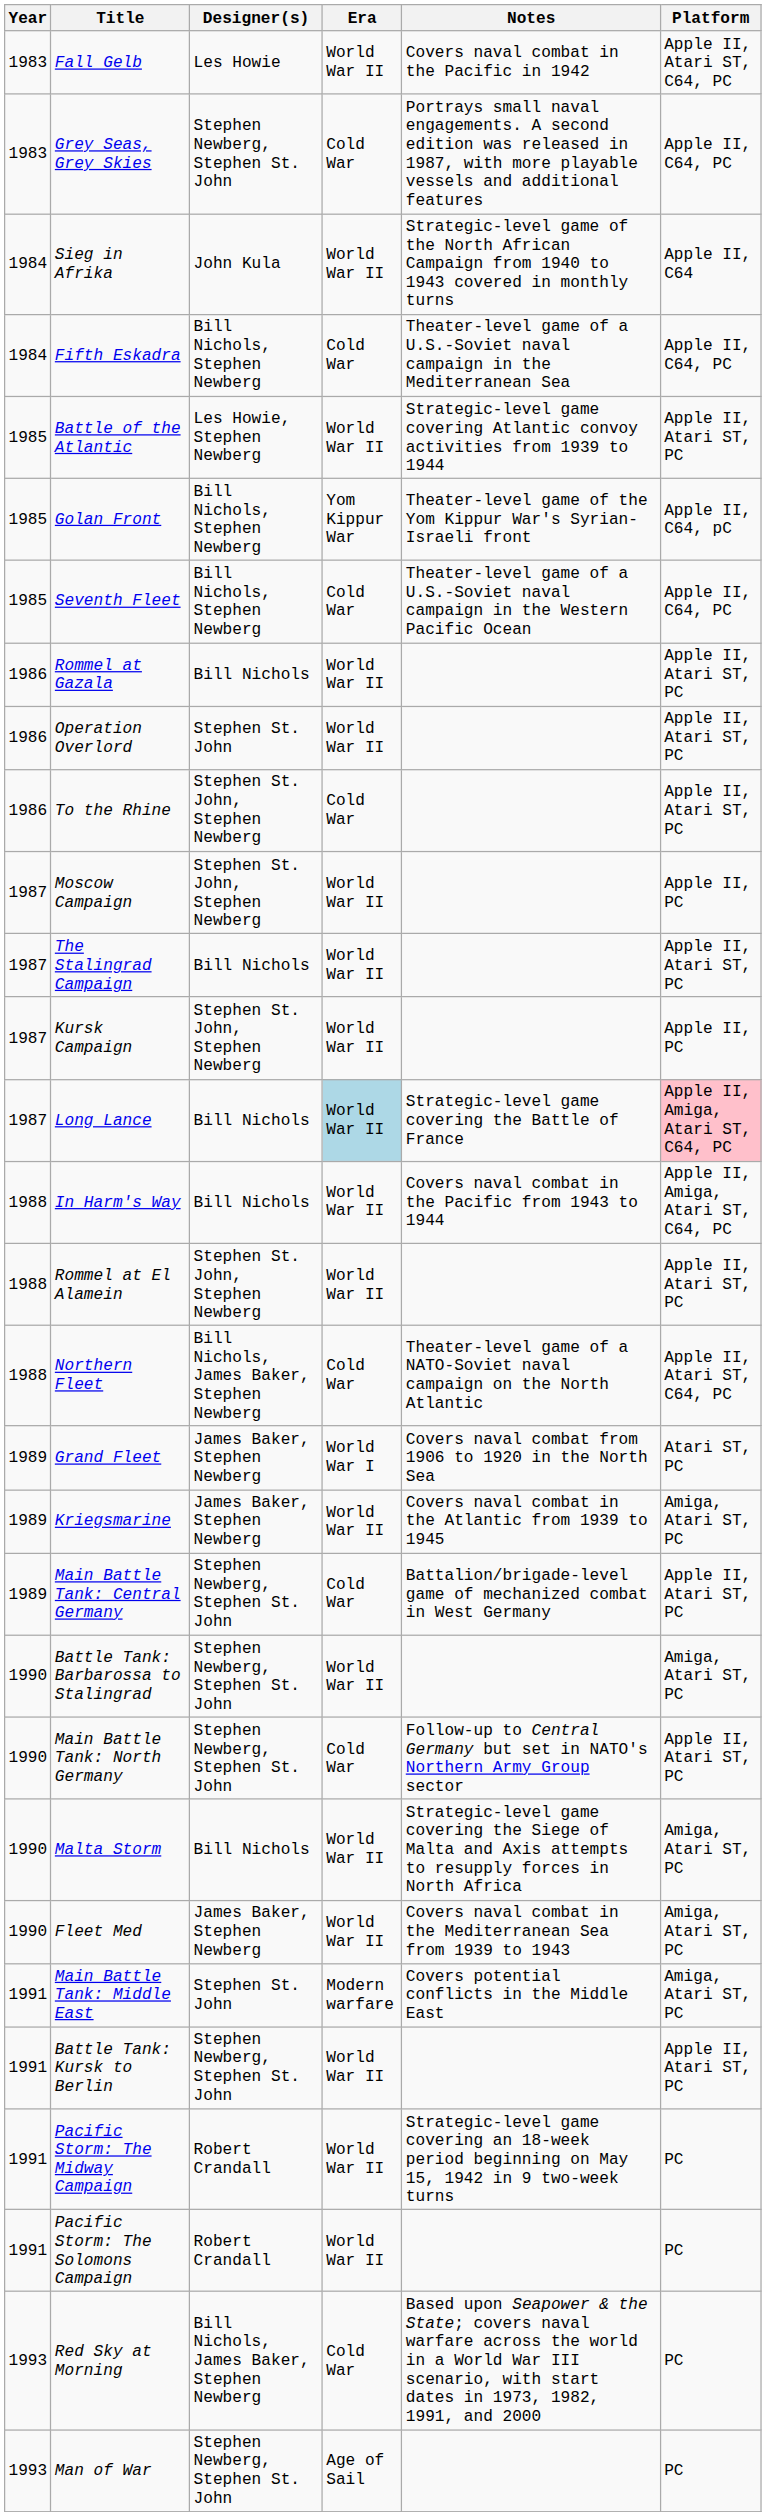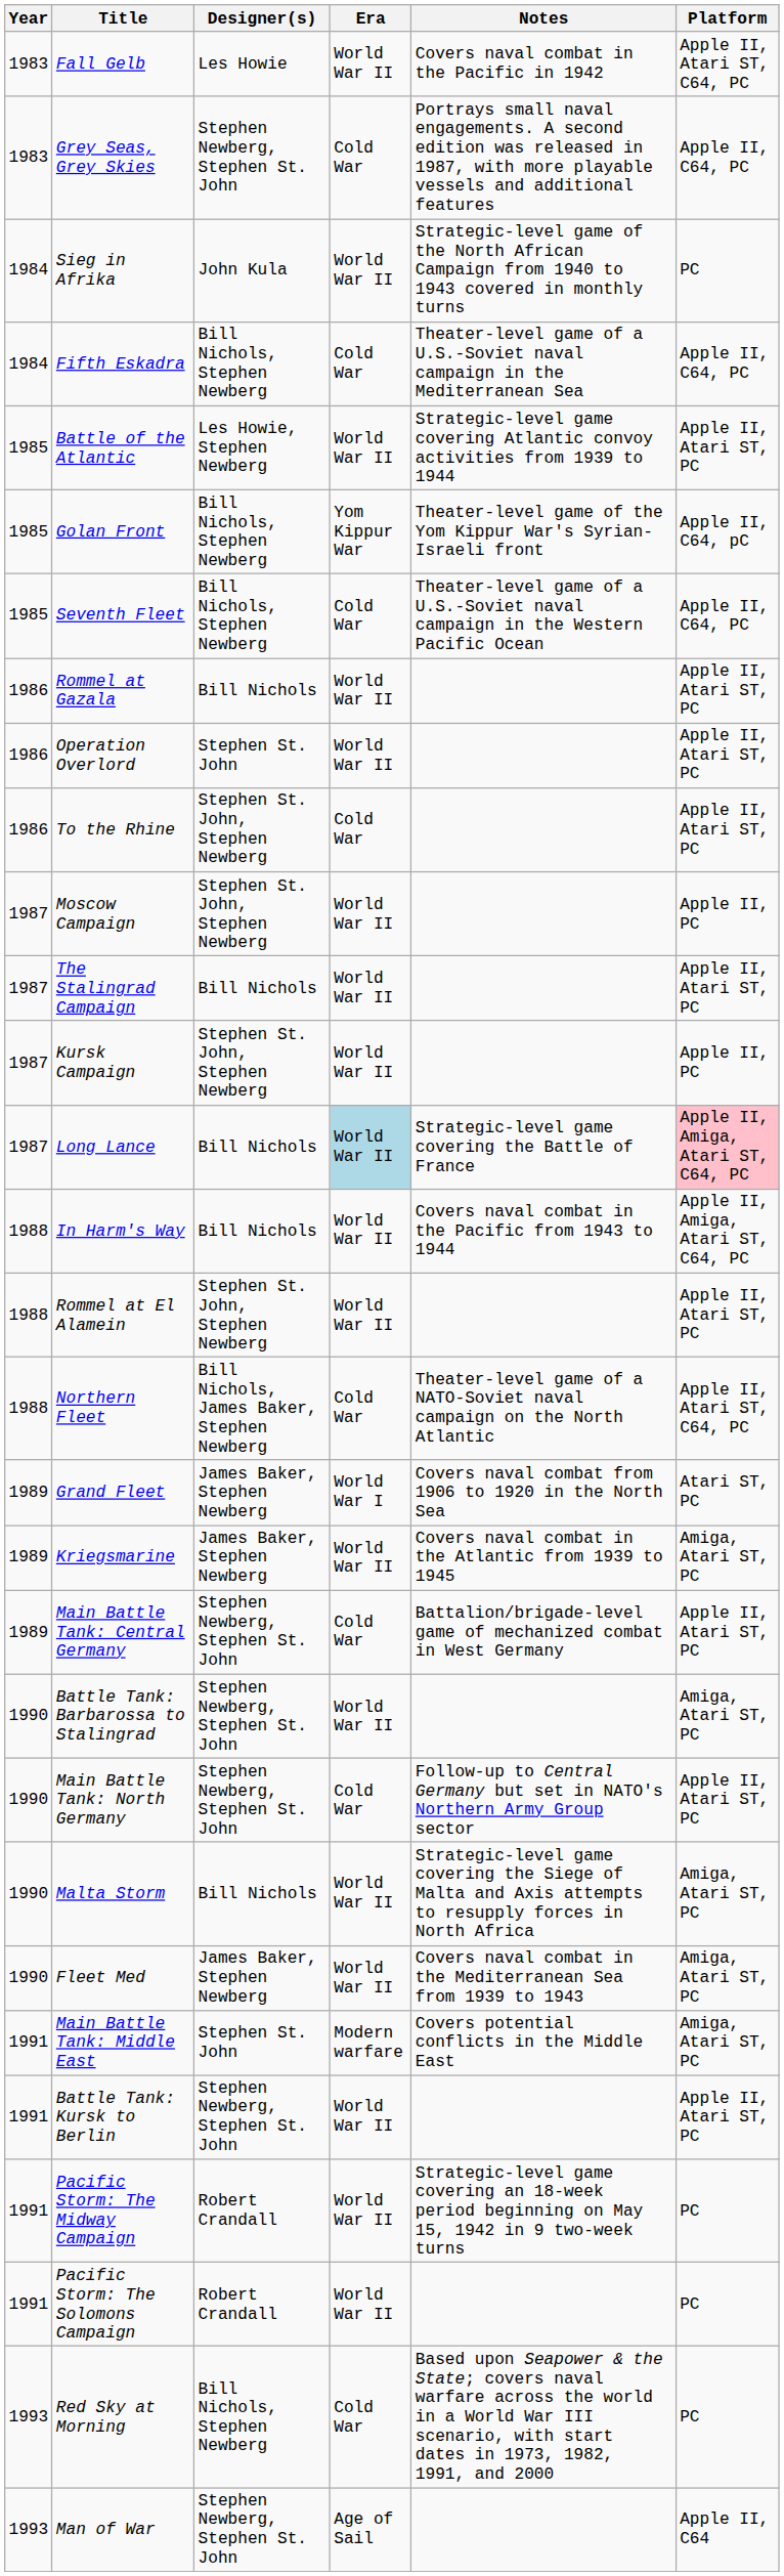Sieg in Afrika | Platform: Apple II, C64 -> PC
Red Sky at Morning | Designer(s): Bill Nichols, James Baker, Stephen Newberg -> Bill Nichols, Stephen Newberg
Man of War | Platform: PC -> Apple II, C64
